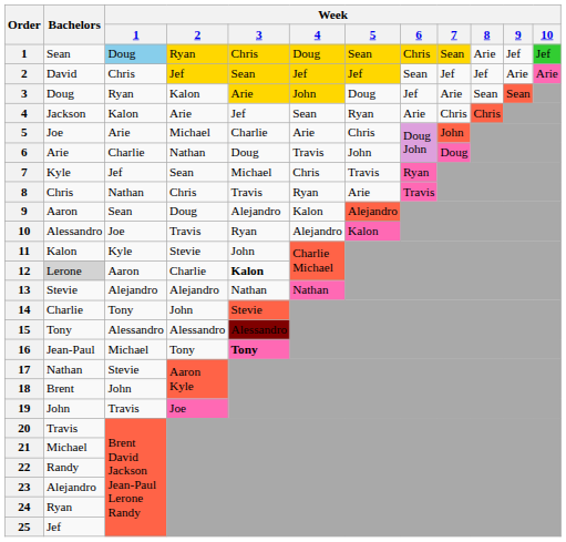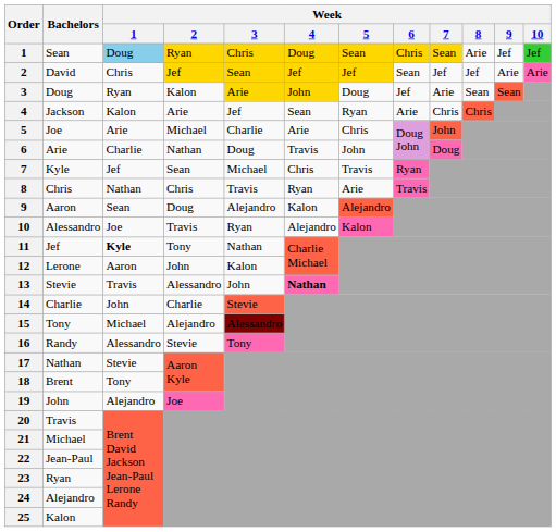11 | Bachelors: Kalon -> Jef
11 | Week / 1: normal -> bold
11 | Week / 2: Stevie -> Tony
11 | Week / 3: John -> Nathan
12 | Bachelors: lightgrey background -> no background
12 | Week / 2: Charlie -> John
12 | Week / 3: bold -> normal
13 | Week / 1: Alejandro -> Travis
13 | Week / 2: Alejandro -> Alessandro
13 | Week / 3: Nathan -> John
13 | Week / 4: normal -> bold
14 | Week / 1: Tony -> John
14 | Week / 2: John -> Charlie
15 | Week / 1: Alessandro -> Michael
15 | Week / 2: Alessandro -> Alejandro
16 | Bachelors: Jean-Paul -> Randy
16 | Week / 1: Michael -> Alessandro
16 | Week / 2: Tony -> Stevie
16 | Week / 3: bold -> normal
18 | Week / 1: John -> Tony
19 | Week / 1: Travis -> Alejandro
22 | Bachelors: Randy -> Jean-Paul
23 | Bachelors: Alejandro -> Ryan
24 | Bachelors: Ryan -> Alejandro
25 | Bachelors: Jef -> Kalon
